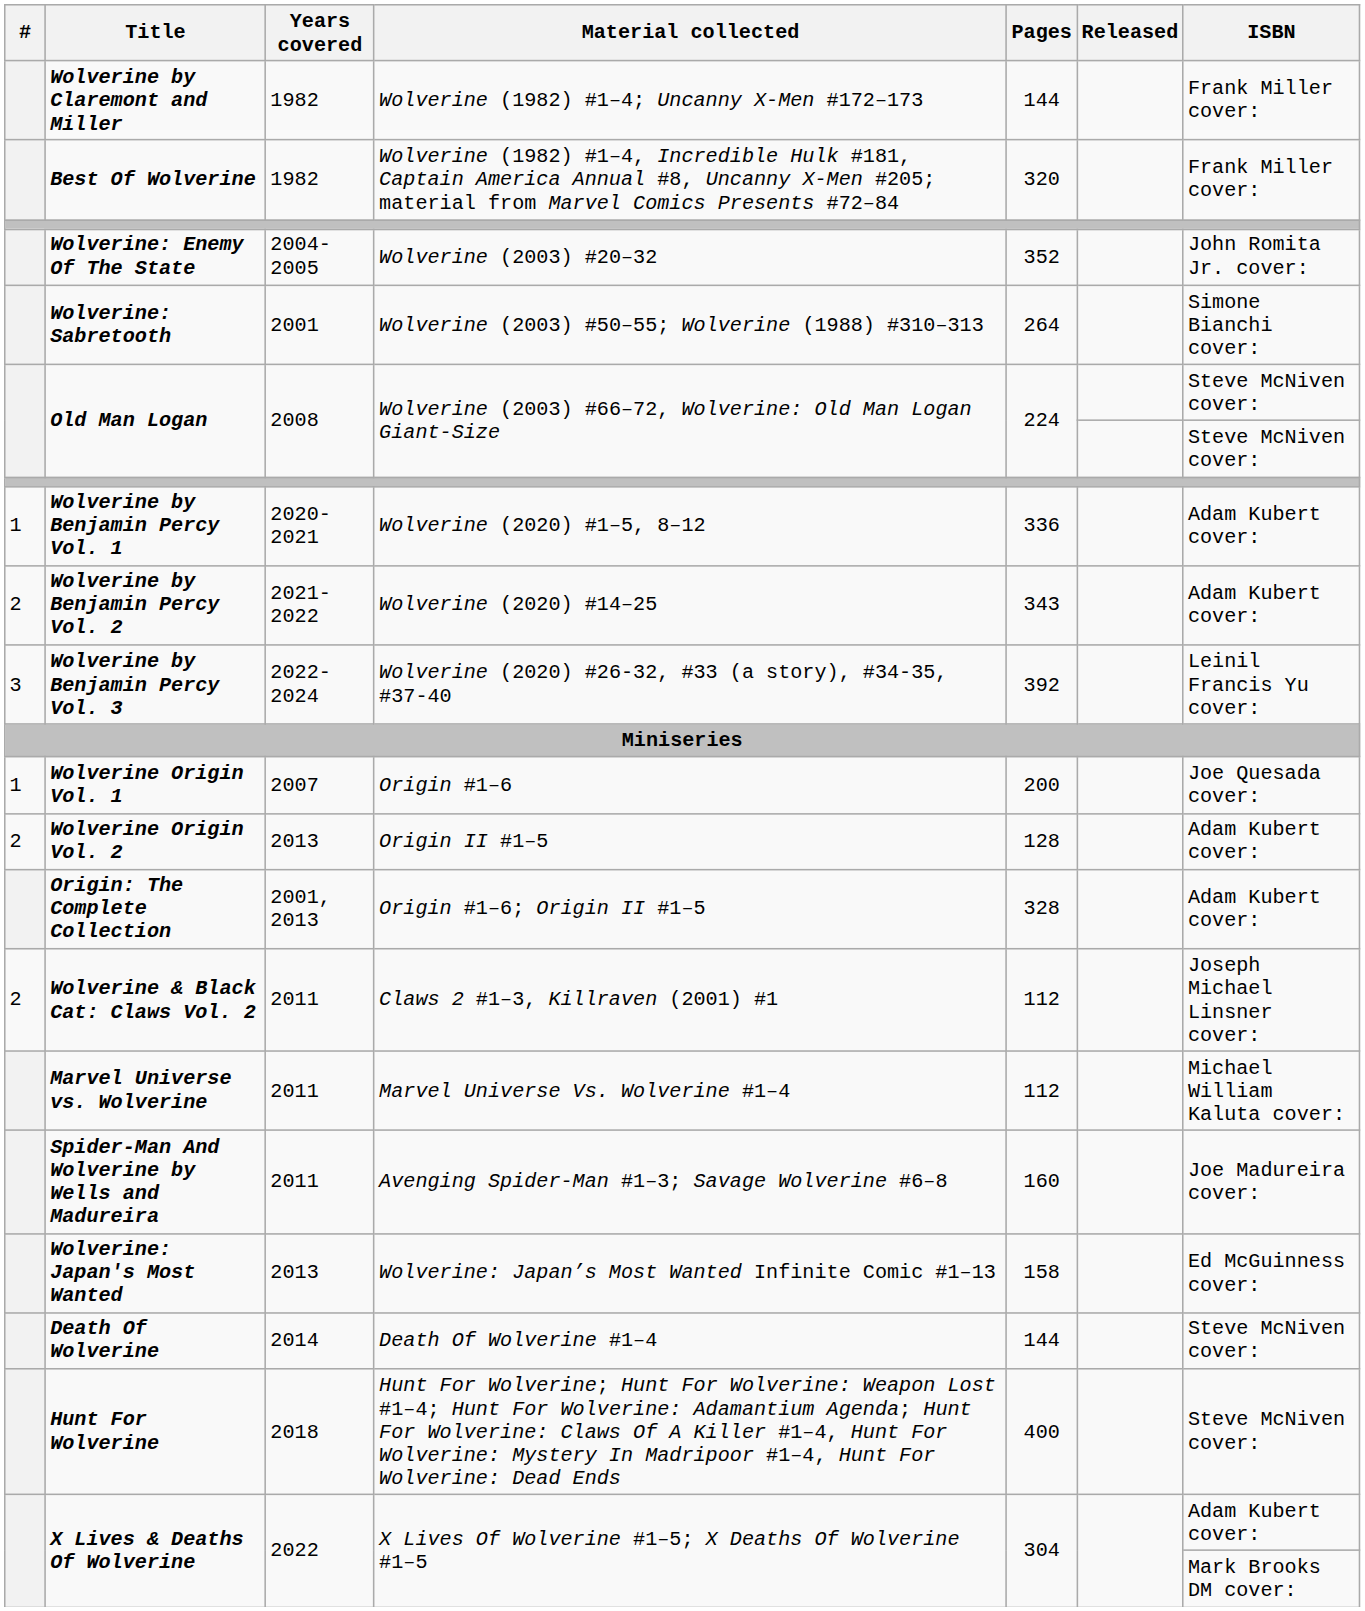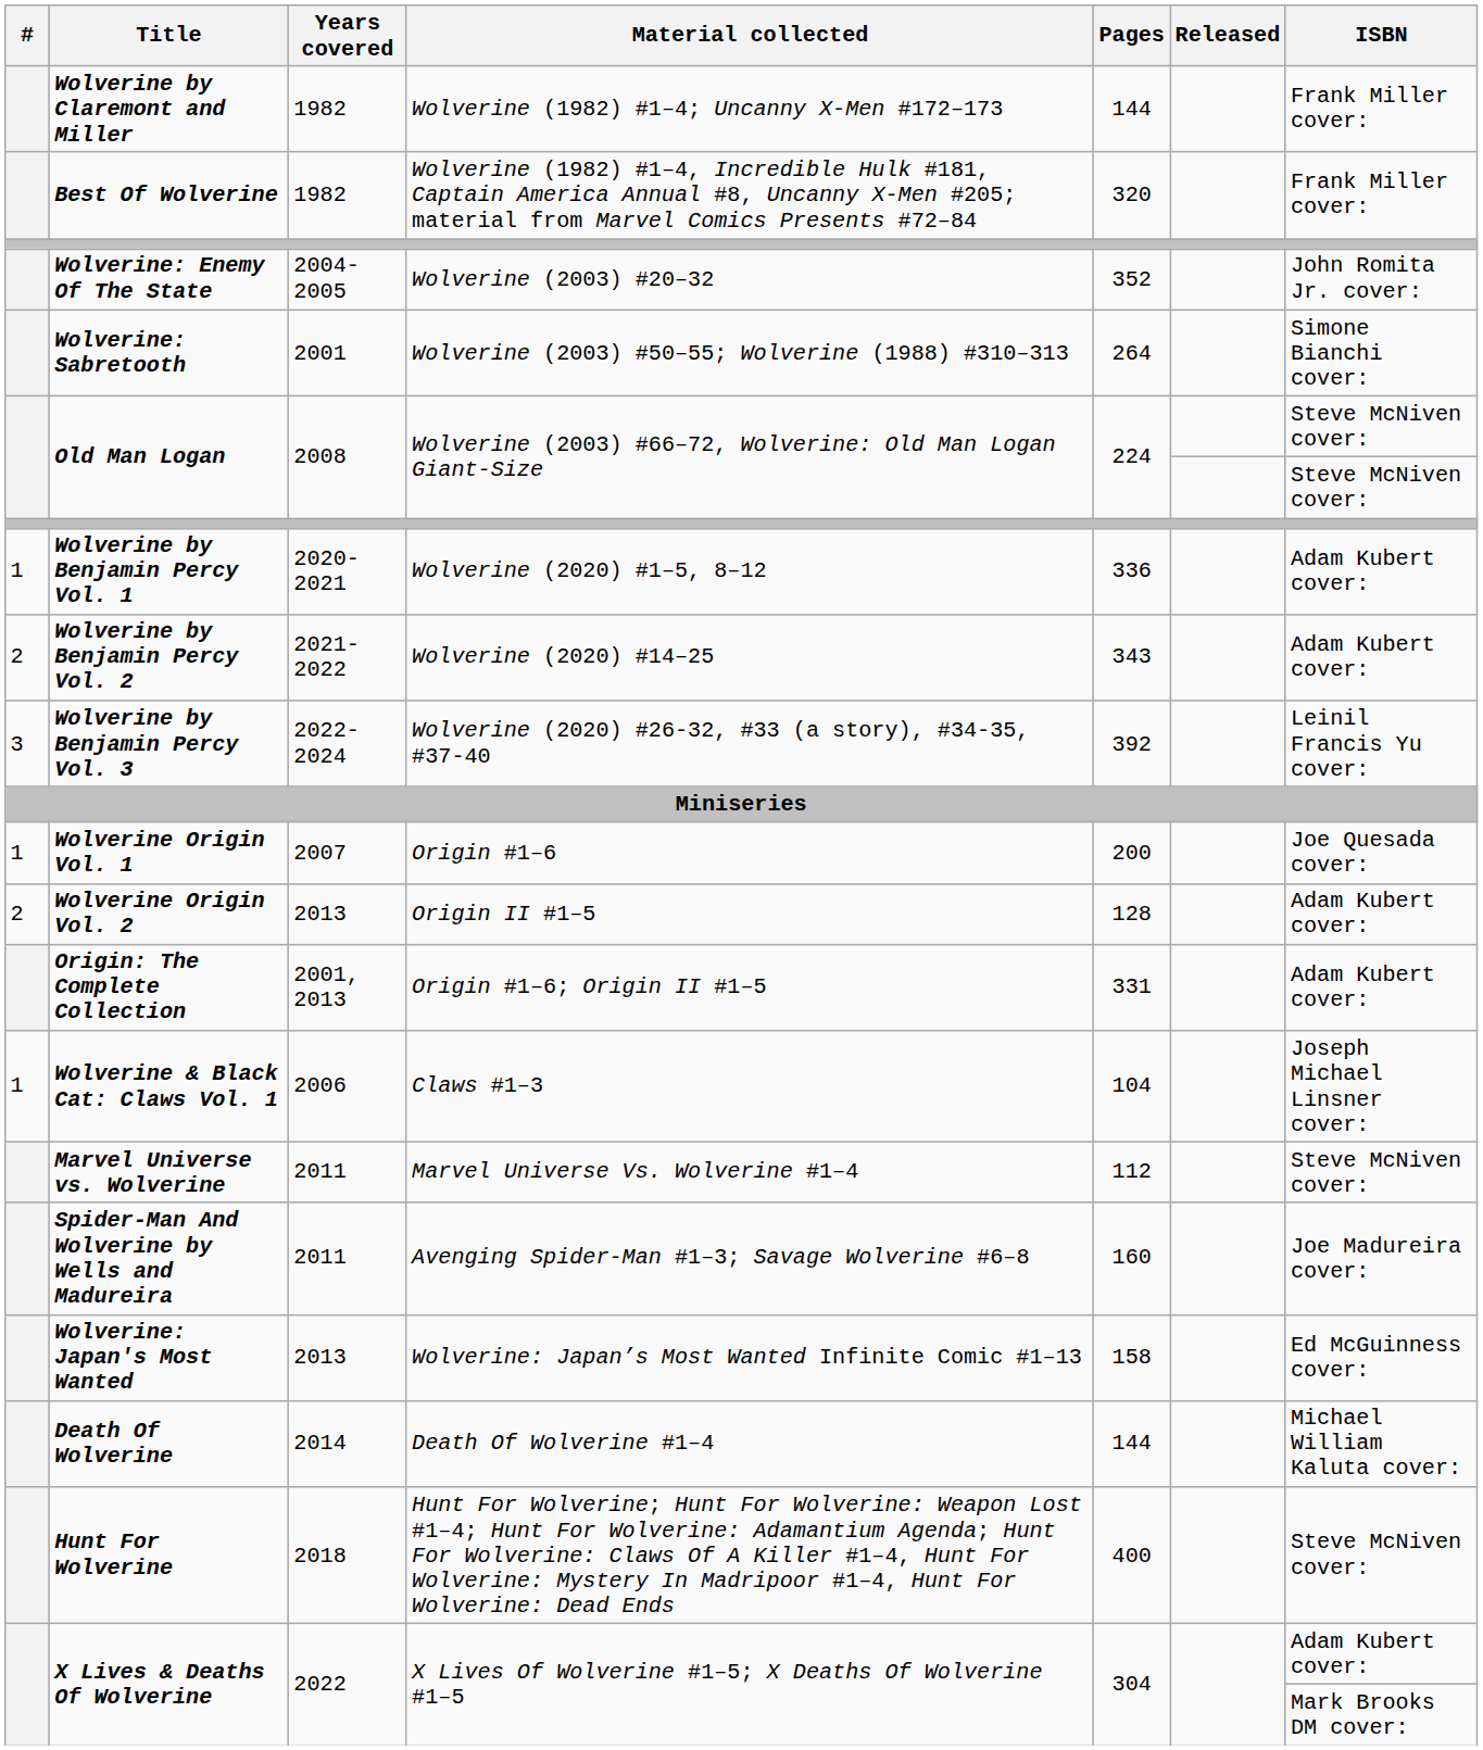Origin: The Complete Collection | Pages: 328 -> 331
+ row: 1 | Wolverine & Black Cat: Claws Vol. 1 | 2006 | Claws #1–3 | 104 | Joseph Michael Linsner cover:
- row: 2 | Wolverine & Black Cat: Claws Vol. 2 | 2011 | Claws 2 #1–3, Killraven (2001) #1 | 112 | Joseph Michael Linsner cover:
Marvel Universe vs. Wolverine | ISBN: Michael William Kaluta cover: -> Steve McNiven cover:
Death Of Wolverine | ISBN: Steve McNiven cover: -> Michael William Kaluta cover:
